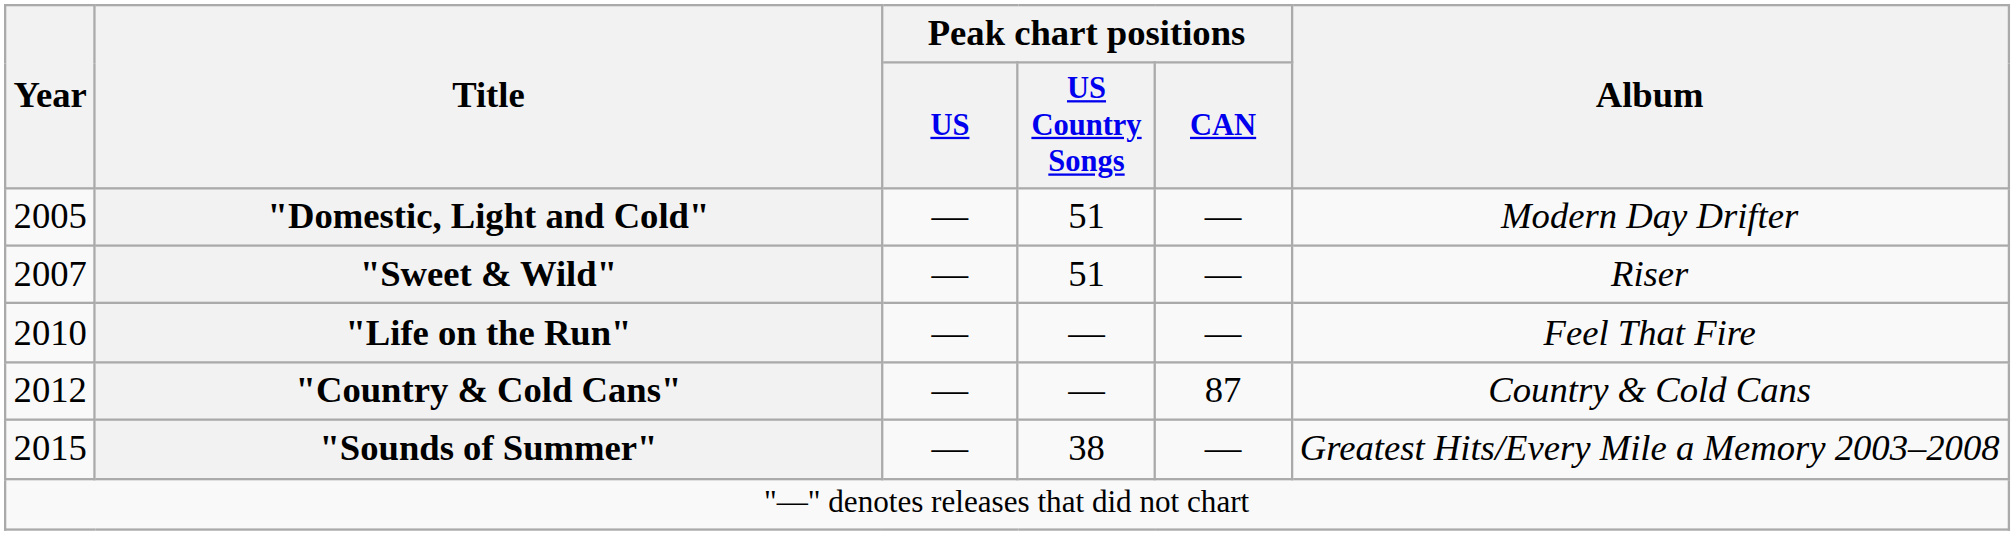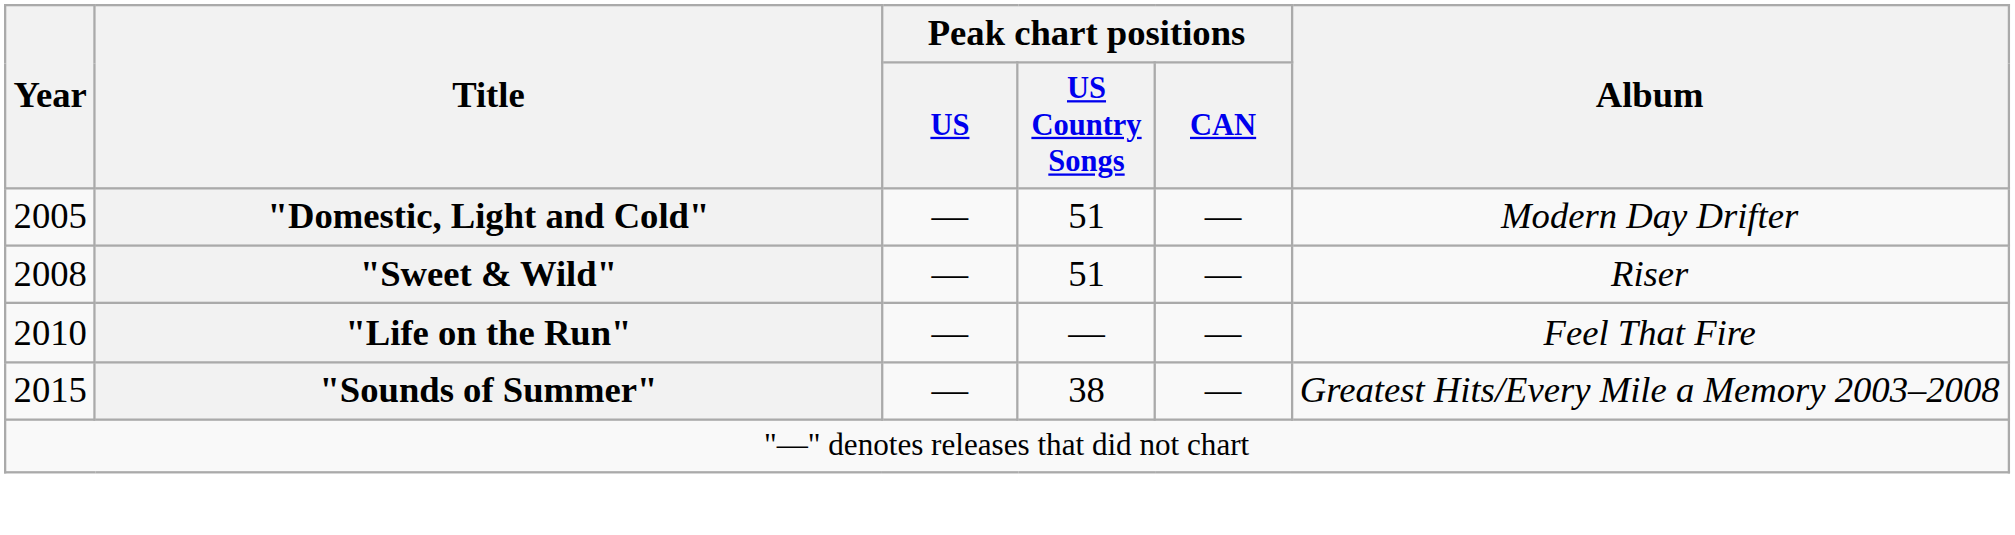"Sweet & Wild" | Year: 2007 -> 2008
- row: 2012 | "Country & Cold Cans" | — | — | 87 | Country & Cold Cans
